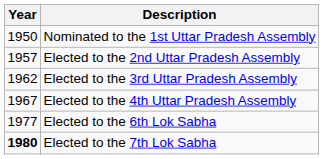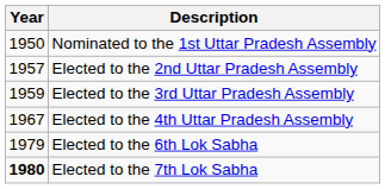Elected to the 3rd Uttar Pradesh Assembly | Year: 1962 -> 1959
Elected to the 6th Lok Sabha | Year: 1977 -> 1979
